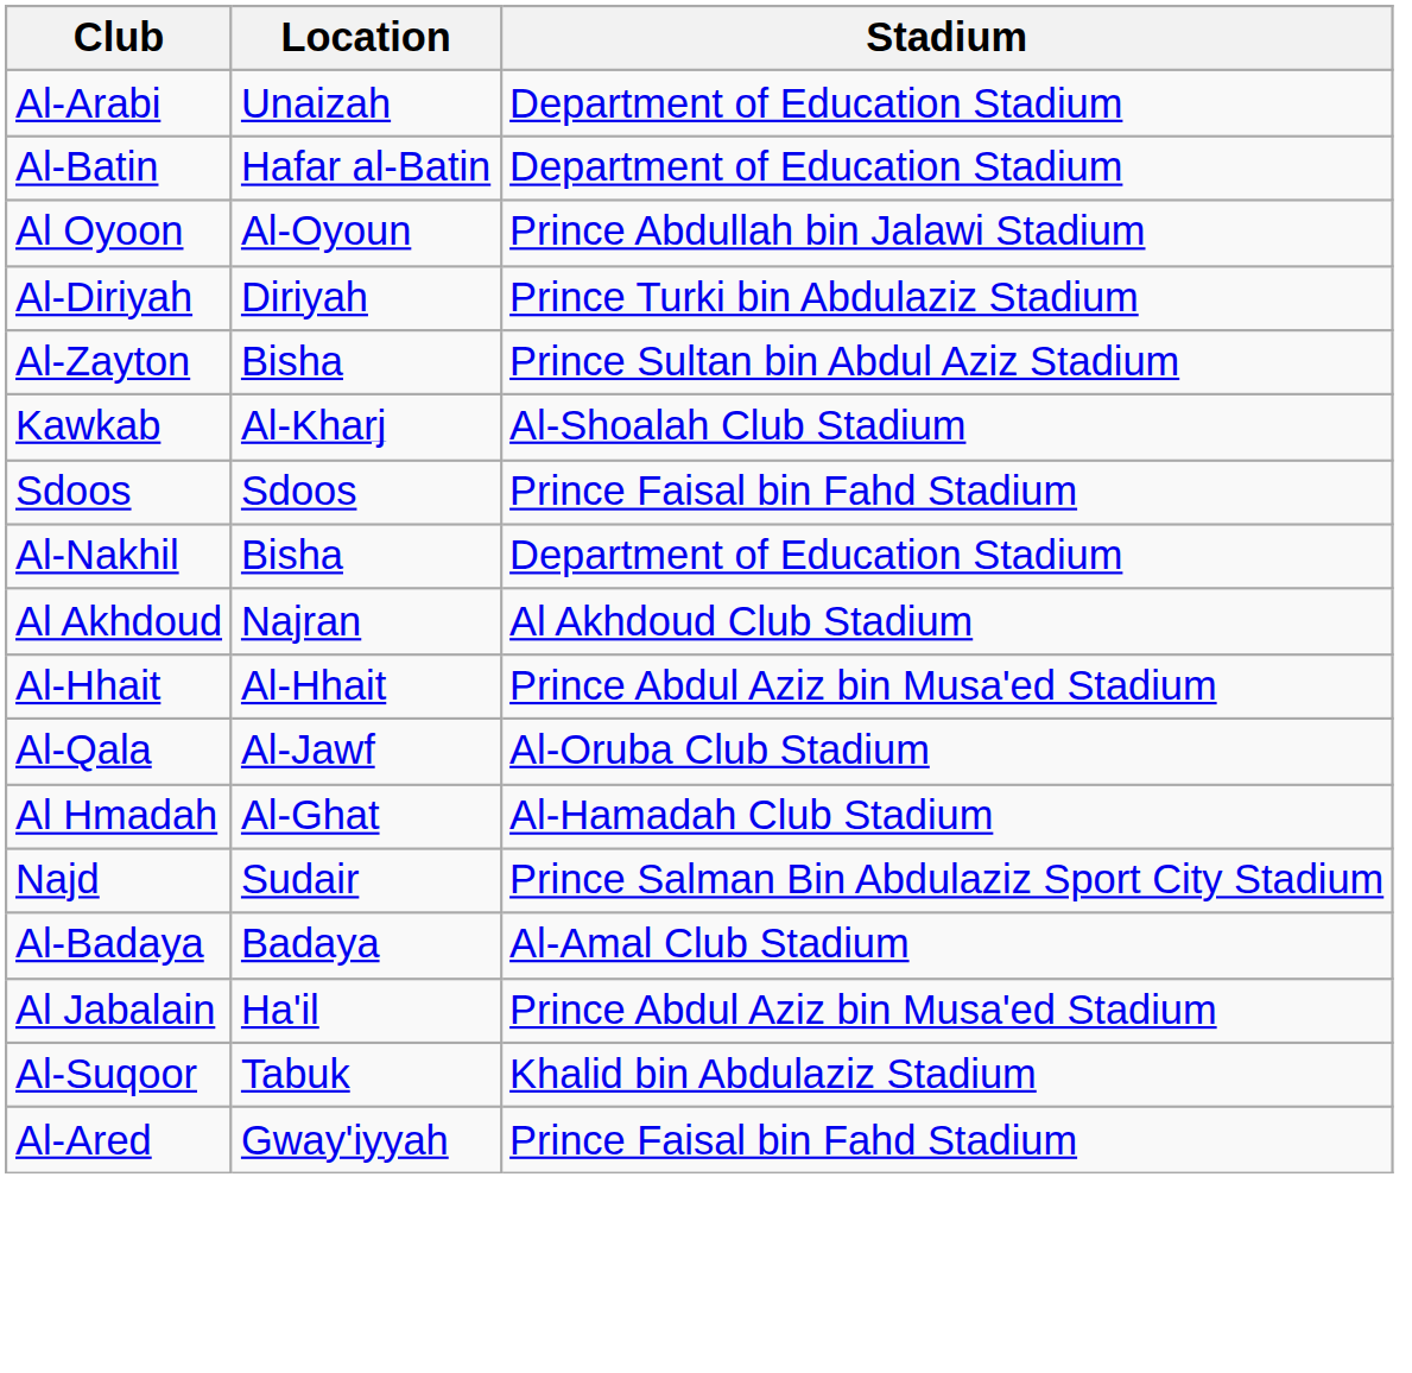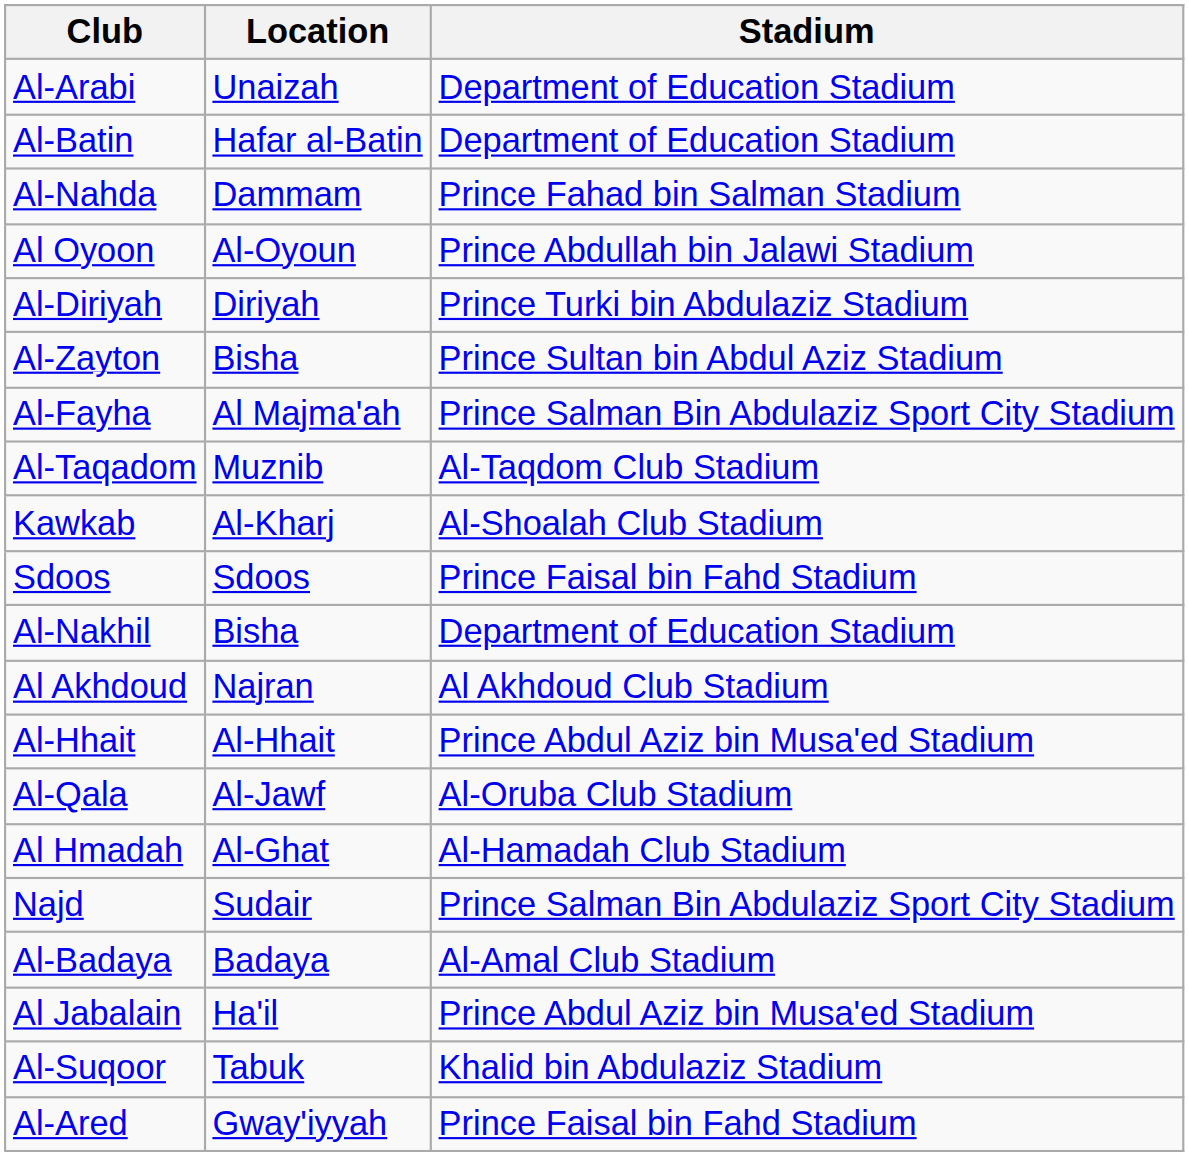+ row: Al-Nahda | Dammam | Prince Fahad bin Salman Stadium
+ row: Al-Fayha | Al Majma'ah | Prince Salman Bin Abdulaziz Sport City Stadium
+ row: Al-Taqadom | Muznib | Al-Taqdom Club Stadium
